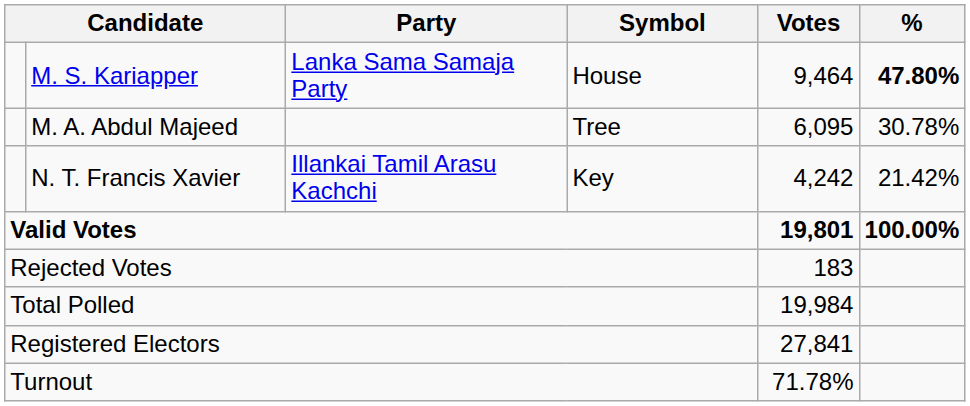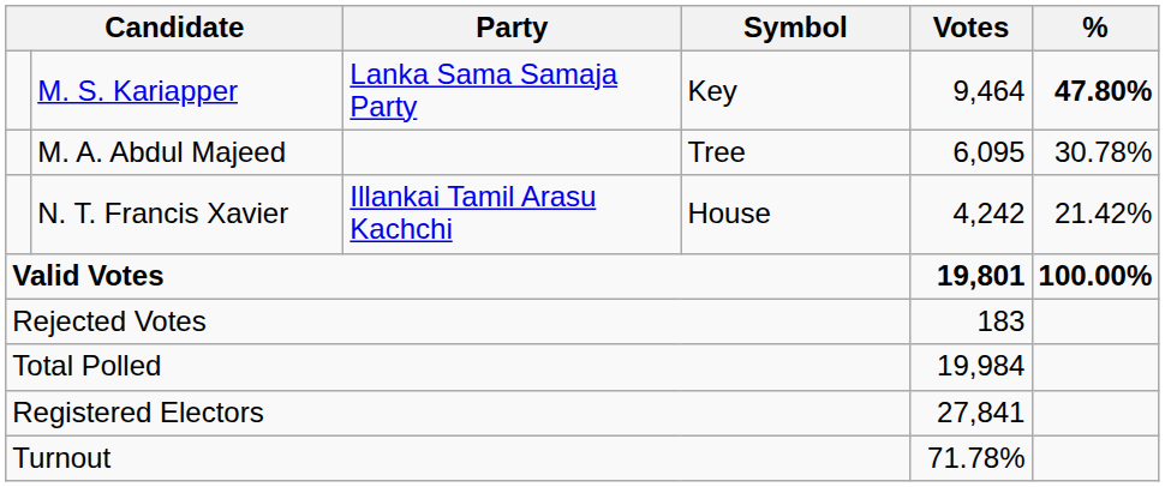M. S. Kariapper | Symbol: House -> Key
N. T. Francis Xavier | Symbol: Key -> House
